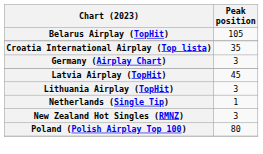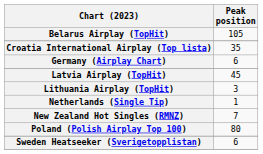Germany (Airplay Chart) | Peak position: 3 -> 6
New Zealand Hot Singles (RMNZ) | Peak position: 3 -> 7
+ row: Sweden Heatseeker (Sverigetopplistan) | 6
